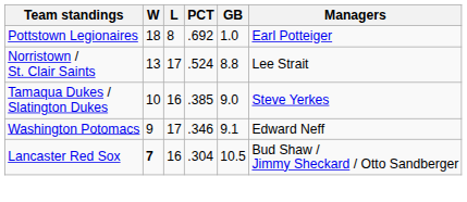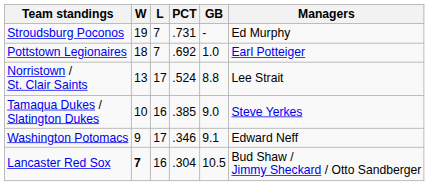+ row: Stroudsburg Poconos | 19 | 7 | .731 | - | Ed Murphy
Pottstown Legionaires | L: 8 -> 7
